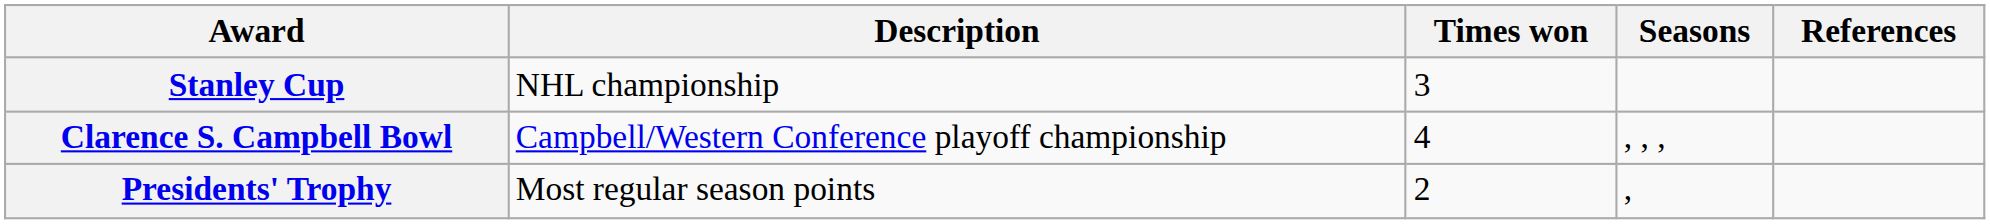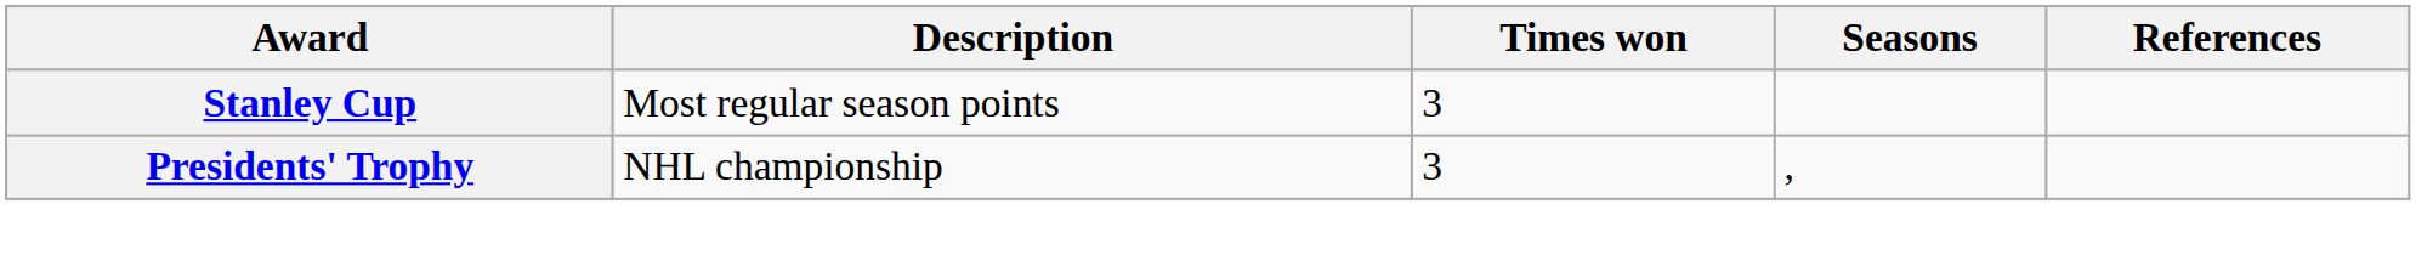Stanley Cup | Description: NHL championship -> Most regular season points
- row: Clarence S. Campbell Bowl | Campbell/Western Conference playoff championship | 4 | , , ,
Presidents' Trophy | Description: Most regular season points -> NHL championship
Presidents' Trophy | Times won: 2 -> 3
